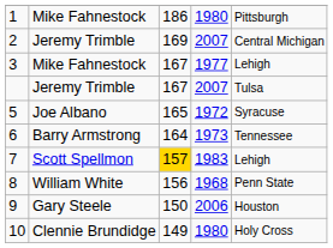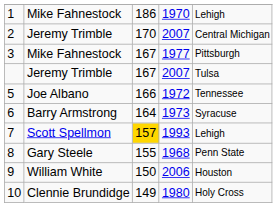1 | column 4: 1980 -> 1970
1 | column 5: Pittsburgh -> Lehigh
2 | column 3: 169 -> 170
3 | column 5: Lehigh -> Pittsburgh
5 | column 3: 165 -> 166
5 | column 5: Syracuse -> Tennessee
6 | column 5: Tennessee -> Syracuse
7 | column 4: 1983 -> 1993
8 | column 2: William White -> Gary Steele
8 | column 3: 156 -> 155
9 | column 2: Gary Steele -> William White
